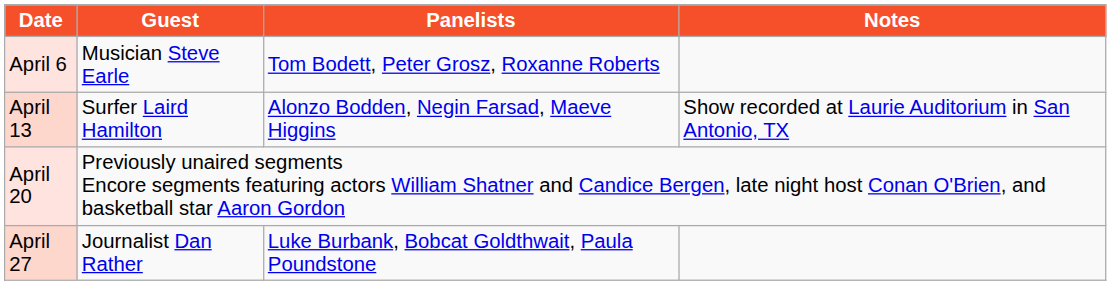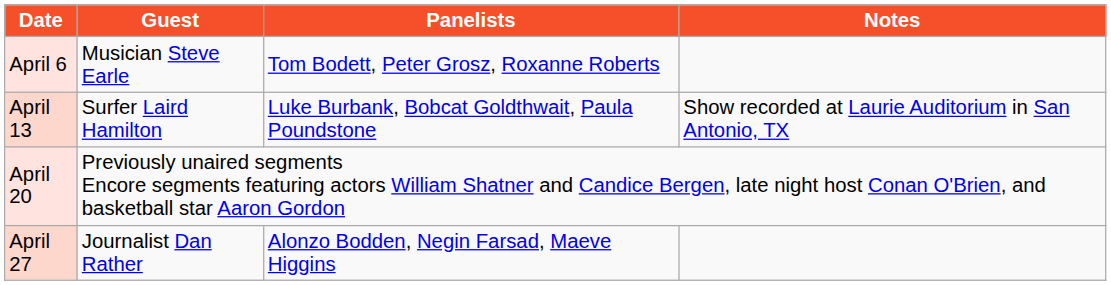April 13 | Panelists: Alonzo Bodden, Negin Farsad, Maeve Higgins -> Luke Burbank, Bobcat Goldthwait, Paula Poundstone
April 27 | Panelists: Luke Burbank, Bobcat Goldthwait, Paula Poundstone -> Alonzo Bodden, Negin Farsad, Maeve Higgins
